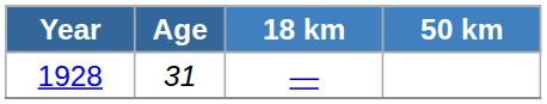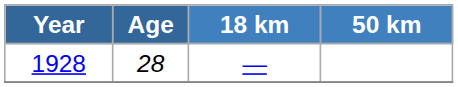1928 | Age: 31 -> 28
